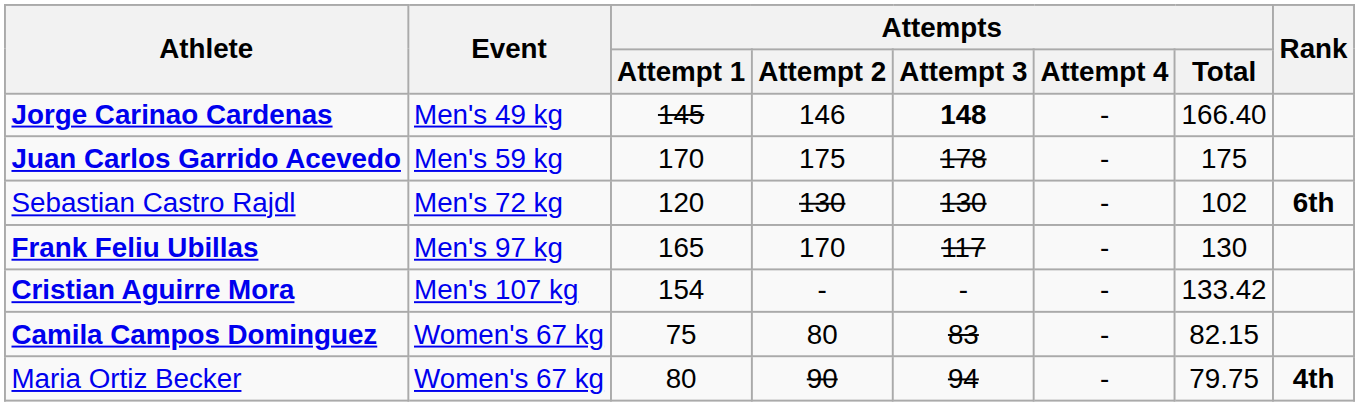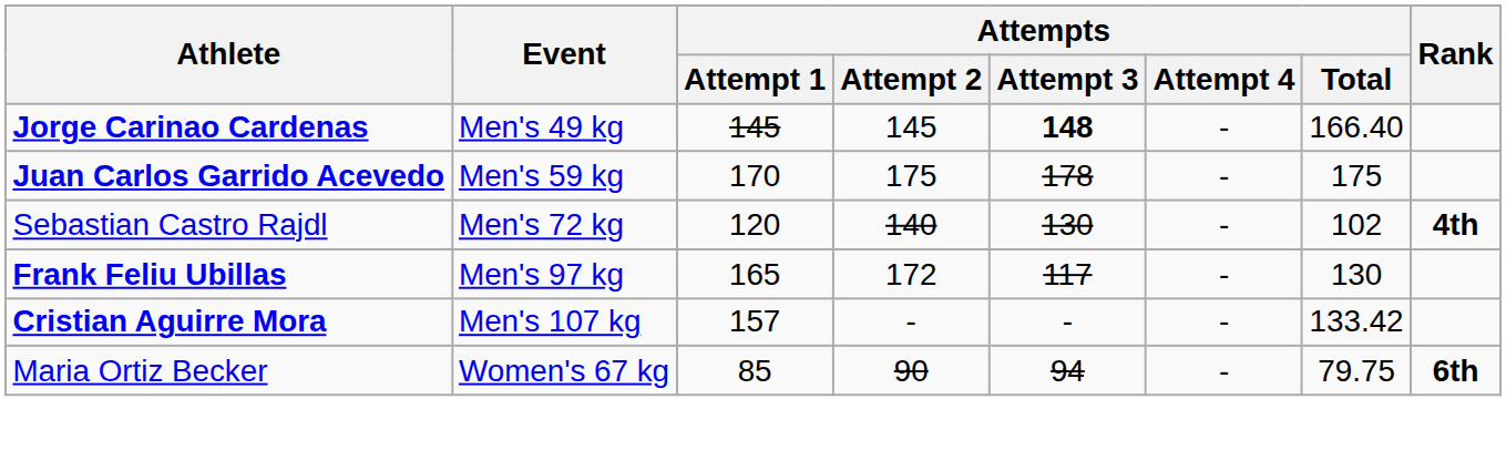Jorge Carinao Cardenas | Attempts / Attempt 2: 146 -> 145
Sebastian Castro Rajdl | Attempts / Attempt 2: 130 -> 140
Sebastian Castro Rajdl | Rank: 6th -> 4th
Frank Feliu Ubillas | Attempts / Attempt 2: 170 -> 172
Cristian Aguirre Mora | Attempts / Attempt 1: 154 -> 157
- row: Camila Campos Dominguez | Women's 67 kg | 75 | 80 | 83 | - | 82.15
Maria Ortiz Becker | Attempts / Attempt 1: 80 -> 85
Maria Ortiz Becker | Rank: 4th -> 6th
